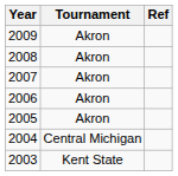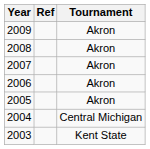columns swapped: Tournament <-> Ref
